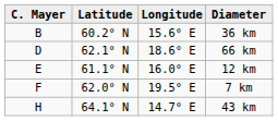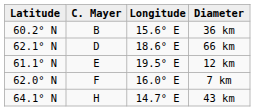columns swapped: C. Mayer <-> Latitude
12 km | Longitude: 16.0° E -> 19.5° E
7 km | Longitude: 19.5° E -> 16.0° E
